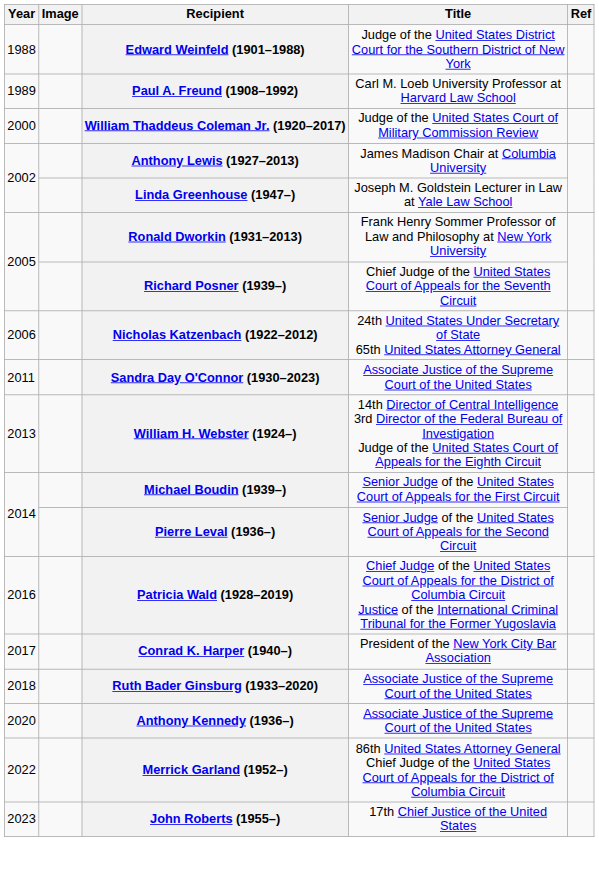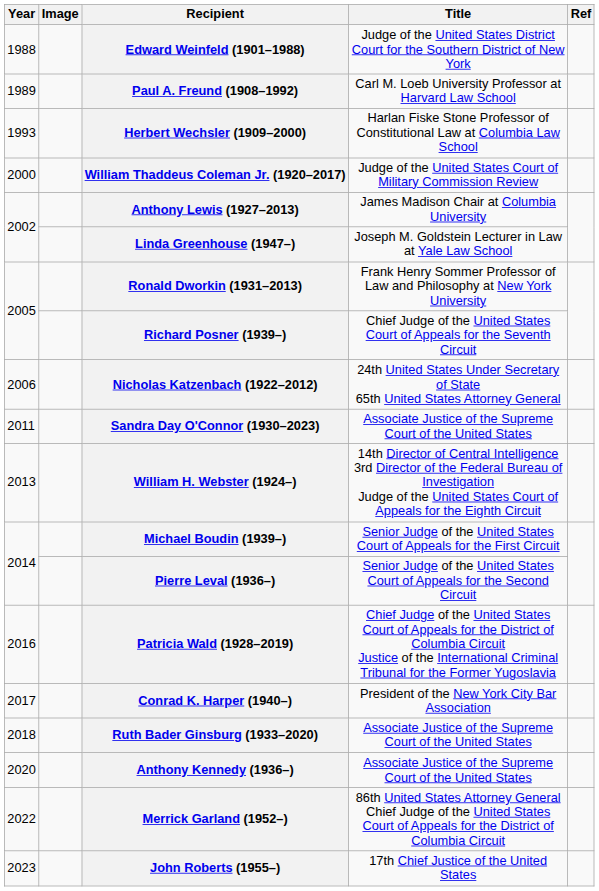+ row: 1993 | Herbert Wechsler (1909–2000) | Harlan Fiske Stone Professor of Constitutional Law at Columbia Law School
